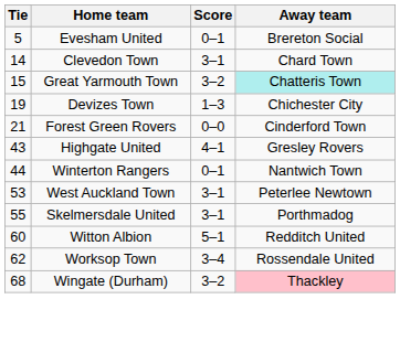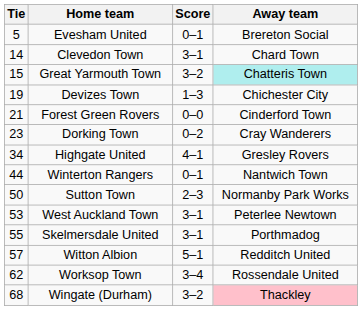+ row: 23 | Dorking Town | 0–2 | Cray Wanderers
Highgate United | Tie: 43 -> 34
+ row: 50 | Sutton Town | 2–3 | Normanby Park Works
Witton Albion | Tie: 60 -> 57
